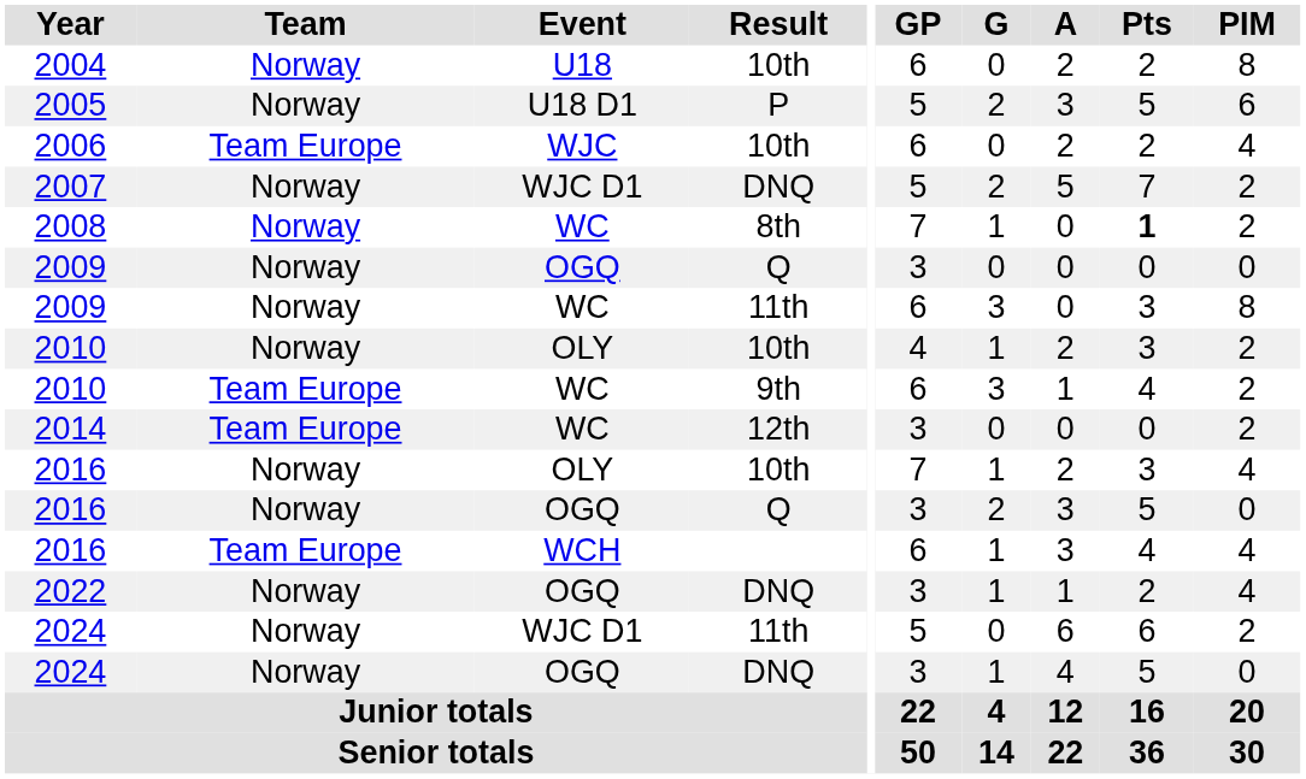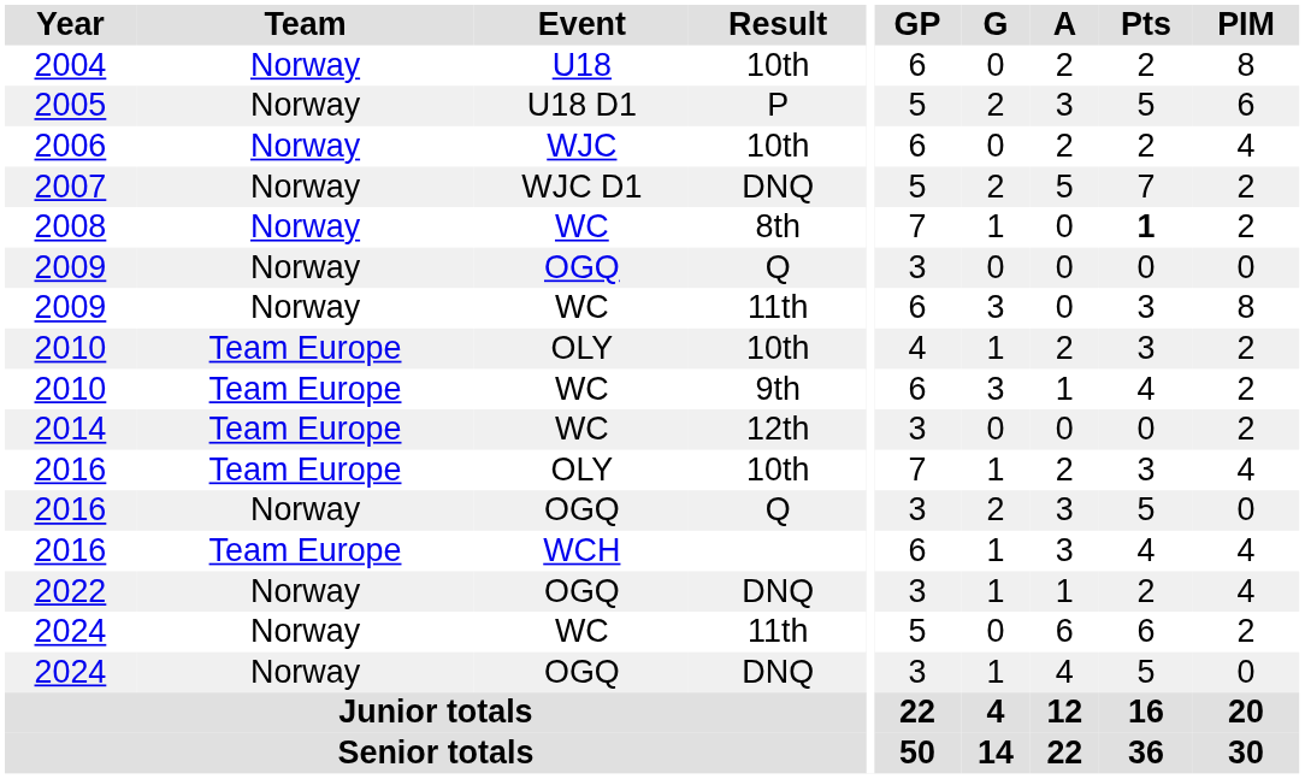2006 | Team: Team Europe -> Norway
2010 / 10th | Team: Norway -> Team Europe
2016 / 10th | Team: Norway -> Team Europe
2024 / 11th | Event: WJC D1 -> WC
